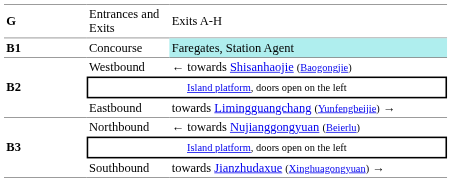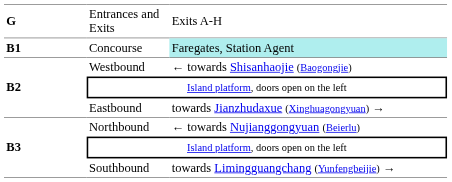Eastbound | column 3: towards Limingguangchang (Yunfengbeijie) → -> towards Jianzhudaxue (Xinghuagongyuan) →
Southbound | column 3: towards Jianzhudaxue (Xinghuagongyuan) → -> towards Limingguangchang (Yunfengbeijie) →
